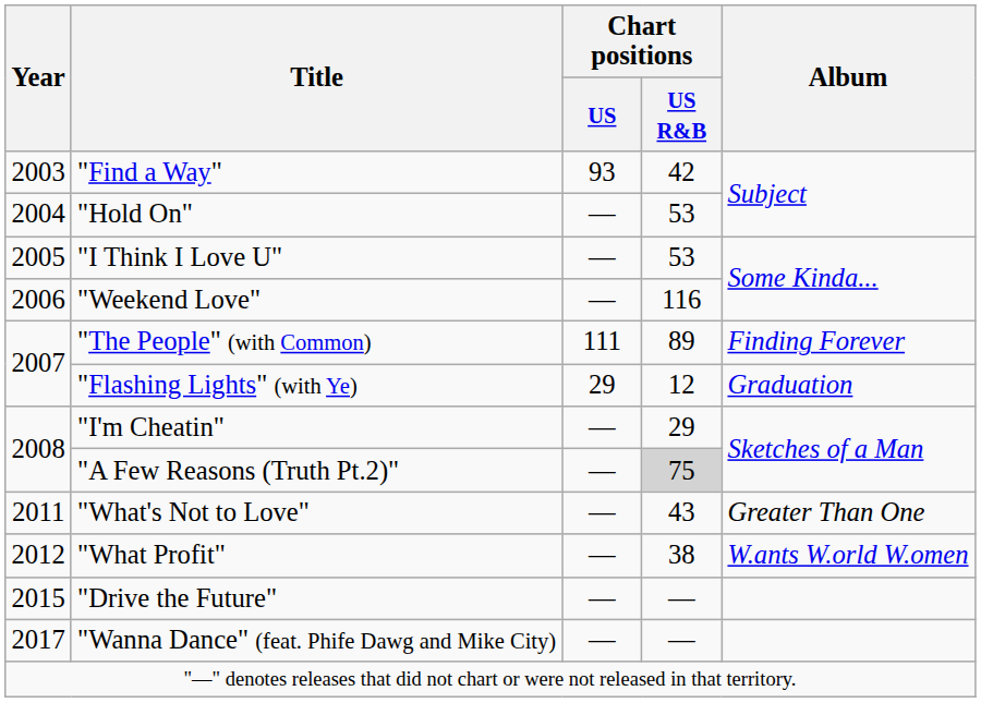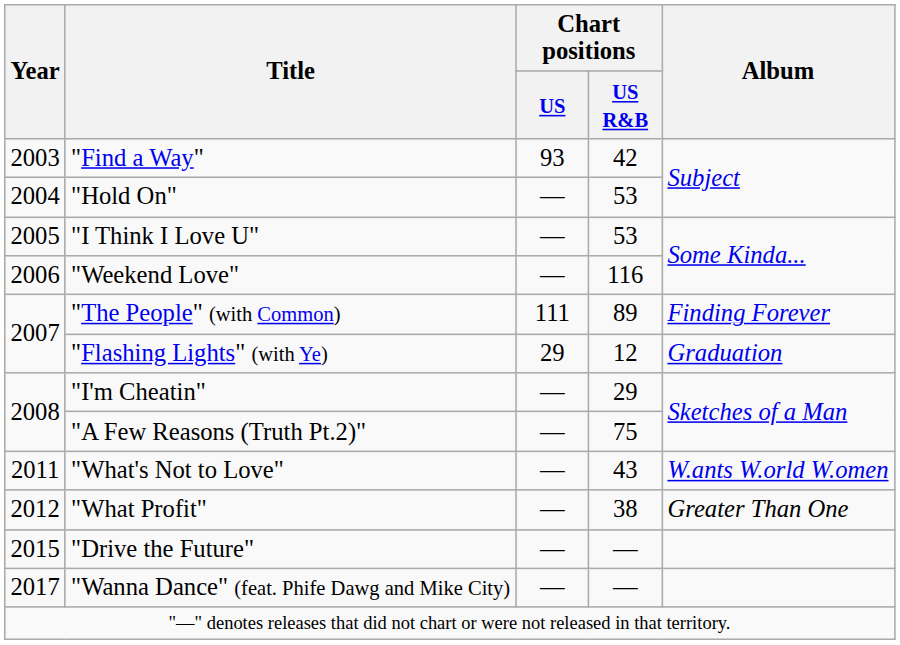"A Few Reasons (Truth Pt.2)" | Chart positions / US R&B: lightgrey background -> no background
"What's Not to Love" | Album: Greater Than One -> W.ants W.orld W.omen
"What Profit" | Album: W.ants W.orld W.omen -> Greater Than One
